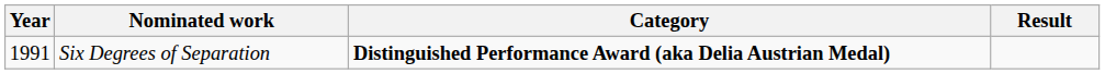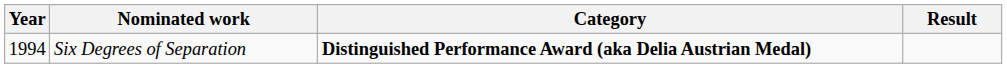Six Degrees of Separation | Year: 1991 -> 1994
